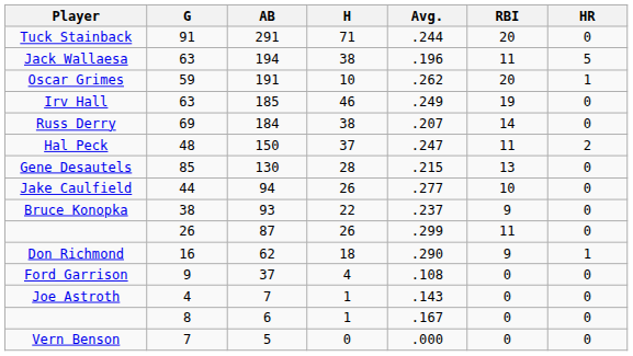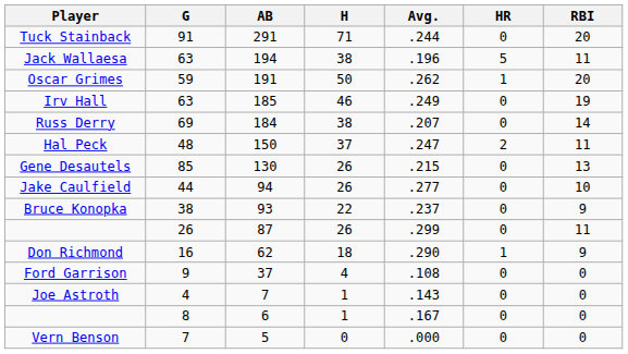columns swapped: HR <-> RBI
Oscar Grimes | H: 10 -> 50
Gene Desautels | H: 28 -> 26
